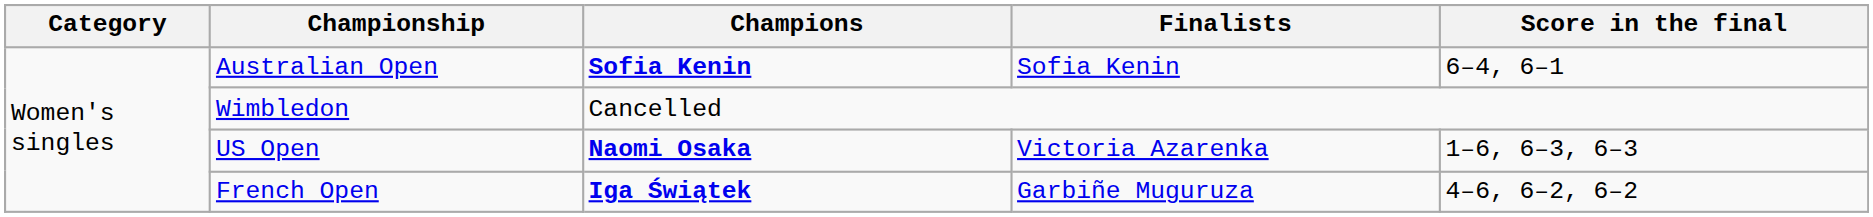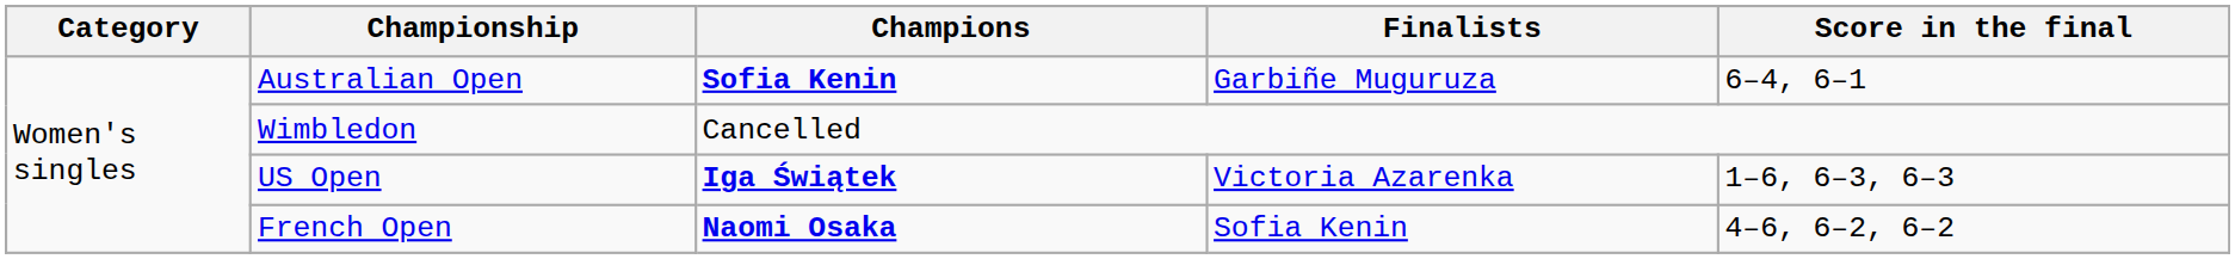Australian Open | Finalists: Sofia Kenin -> Garbiñe Muguruza
US Open | Champions: Naomi Osaka -> Iga Świątek
French Open | Champions: Iga Świątek -> Naomi Osaka
French Open | Finalists: Garbiñe Muguruza -> Sofia Kenin
